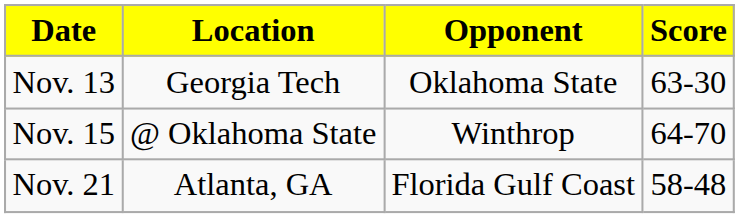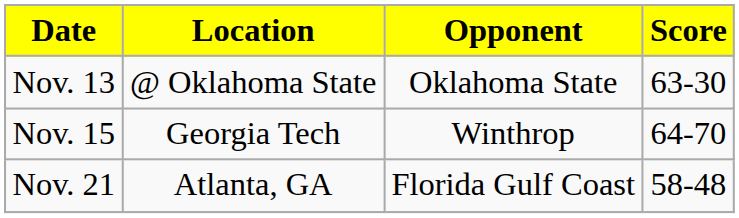Nov. 13 | Location: Georgia Tech -> @ Oklahoma State
Nov. 15 | Location: @ Oklahoma State -> Georgia Tech
